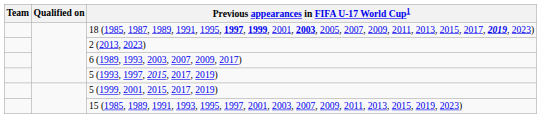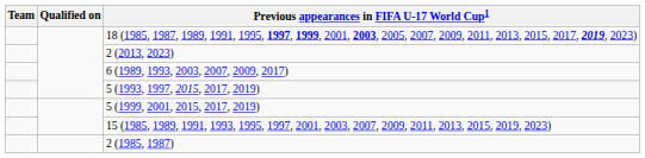+ row: 2 (1985, 1987)
